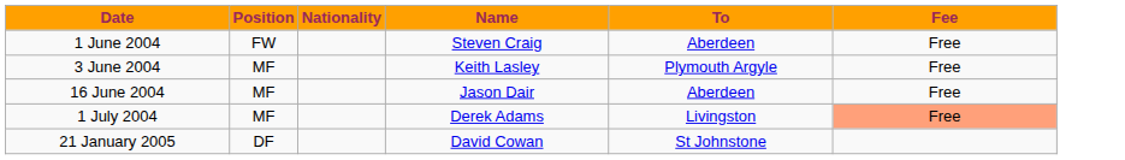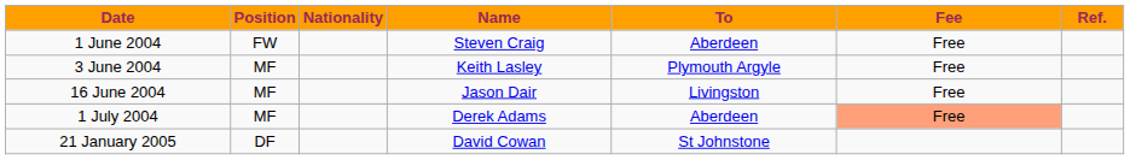+ column: Ref.
16 June 2004 | To: Aberdeen -> Livingston
1 July 2004 | To: Livingston -> Aberdeen
